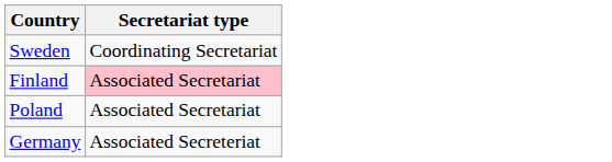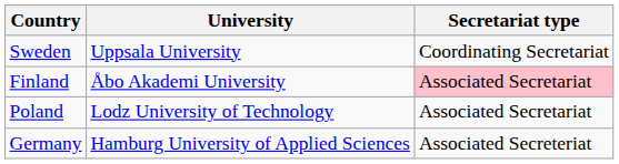+ column: University | Uppsala University | Åbo Akademi University | Lodz University of Technology | Hamburg University of Applied Sciences
